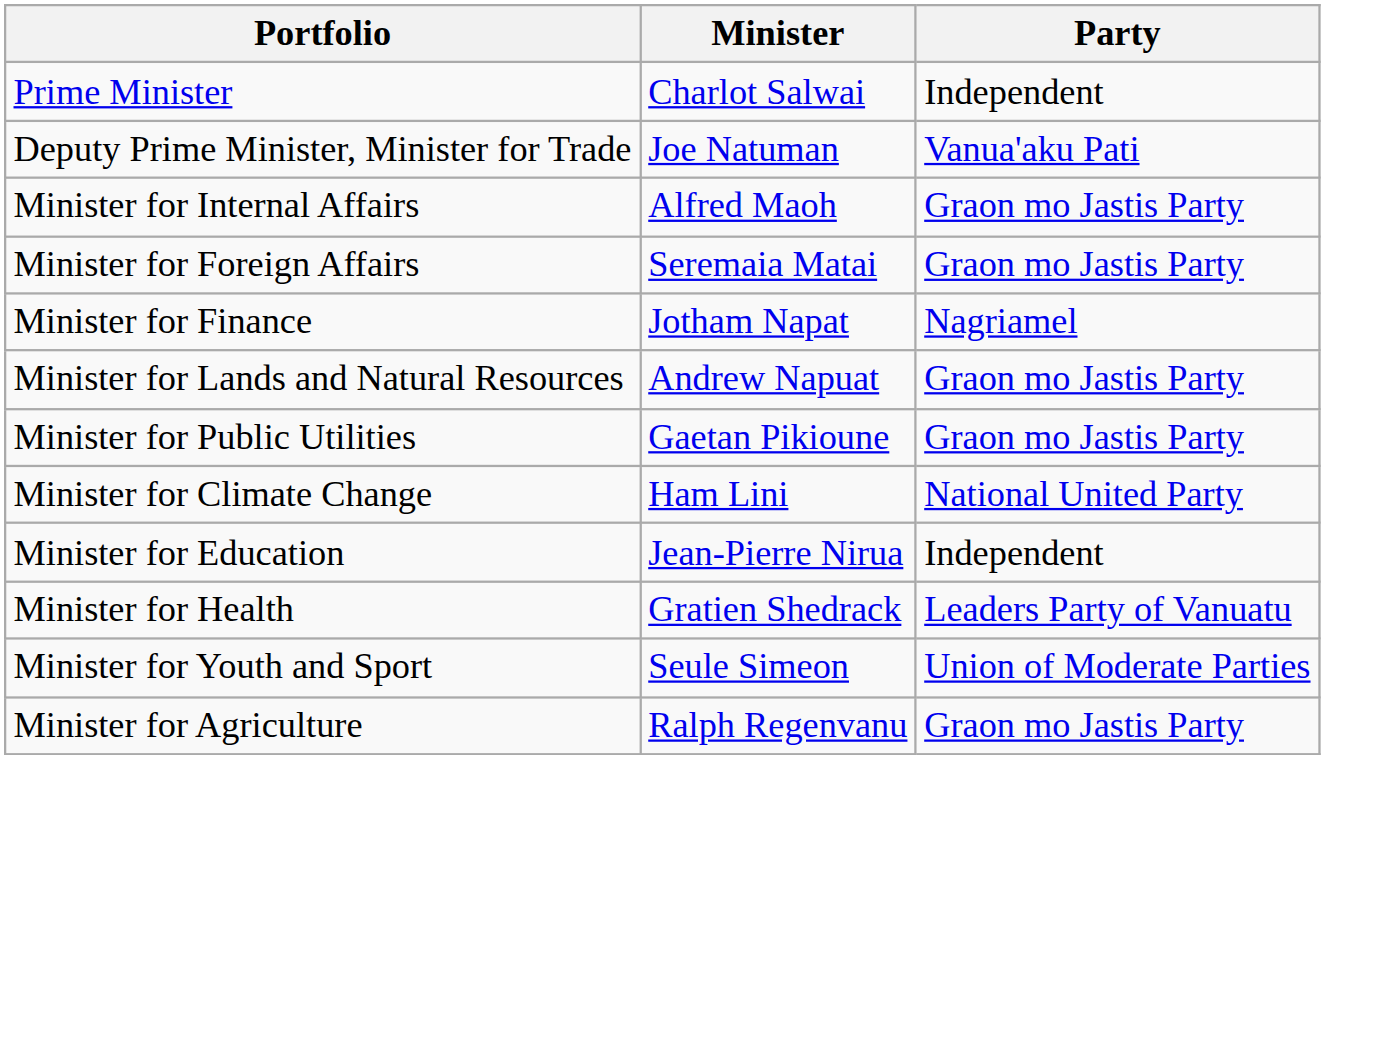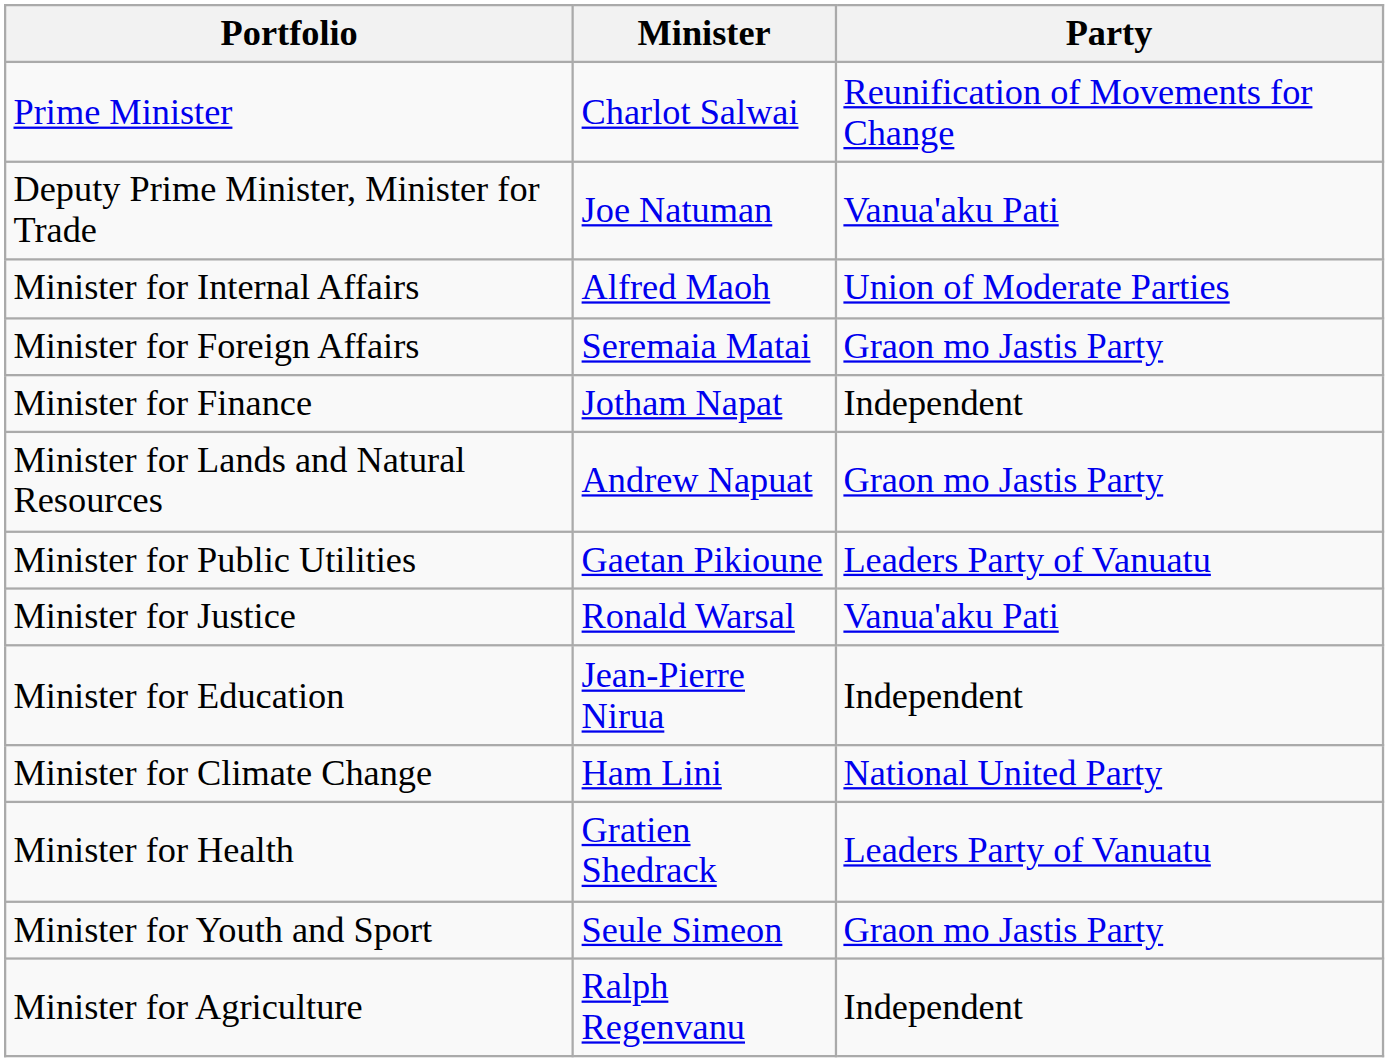Prime Minister | Party: Independent -> Reunification of Movements for Change
Minister for Internal Affairs | Party: Graon mo Jastis Party -> Union of Moderate Parties
Minister for Finance | Party: Nagriamel -> Independent
Minister for Public Utilities | Party: Graon mo Jastis Party -> Leaders Party of Vanuatu
+ row: Minister for Justice | Ronald Warsal | Vanua'aku Pati
rows swapped: Minister for Climate Change <-> Minister for Education
Minister for Youth and Sport | Party: Union of Moderate Parties -> Graon mo Jastis Party
Minister for Agriculture | Party: Graon mo Jastis Party -> Independent
